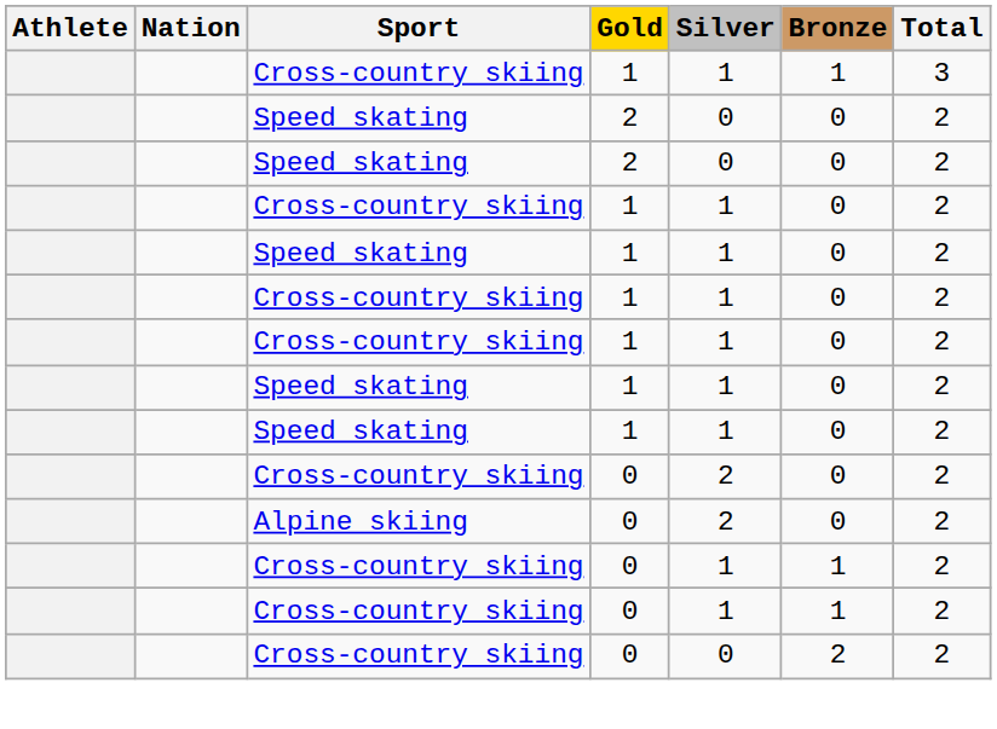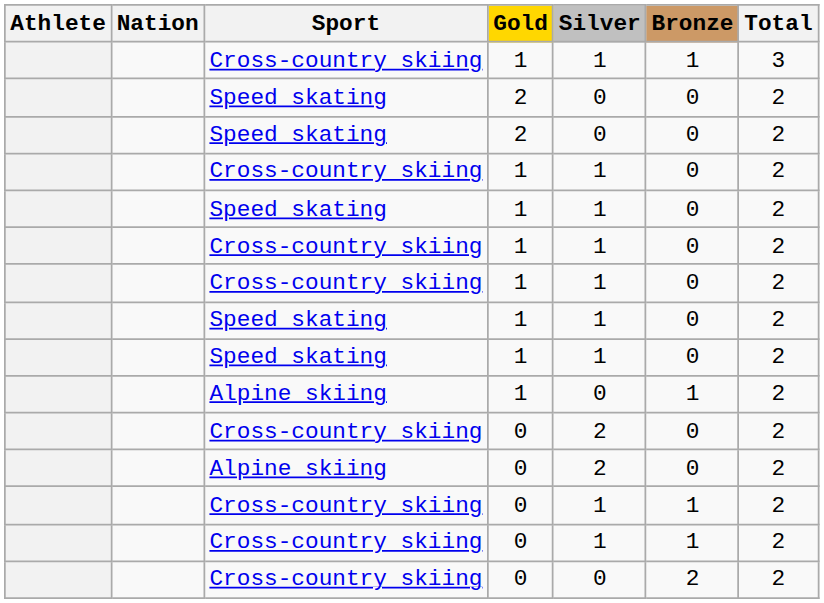+ row: Alpine skiing | 1 | 0 | 1 | 2
